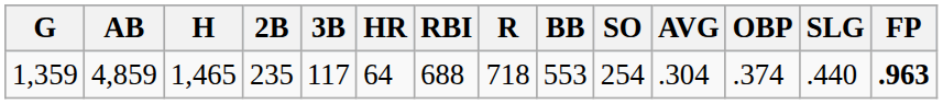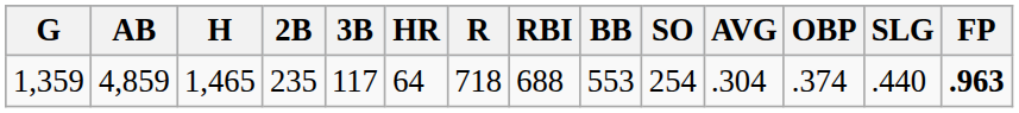columns swapped: R <-> RBI
